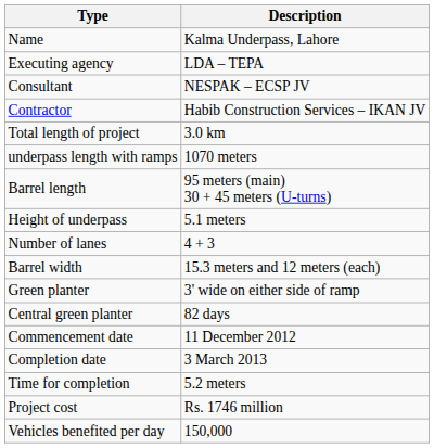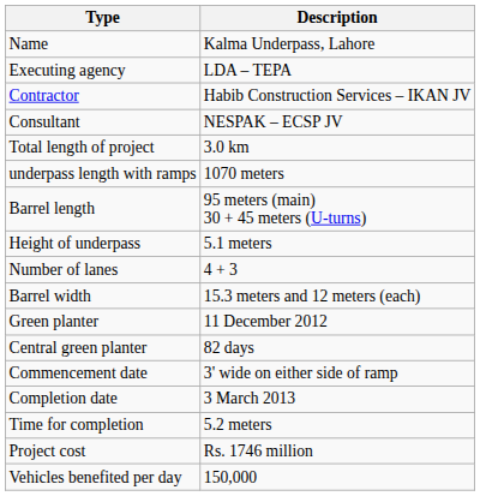rows swapped: Consultant <-> Contractor
Green planter | Description: 3' wide on either side of ramp -> 11 December 2012
Commencement date | Description: 11 December 2012 -> 3' wide on either side of ramp
